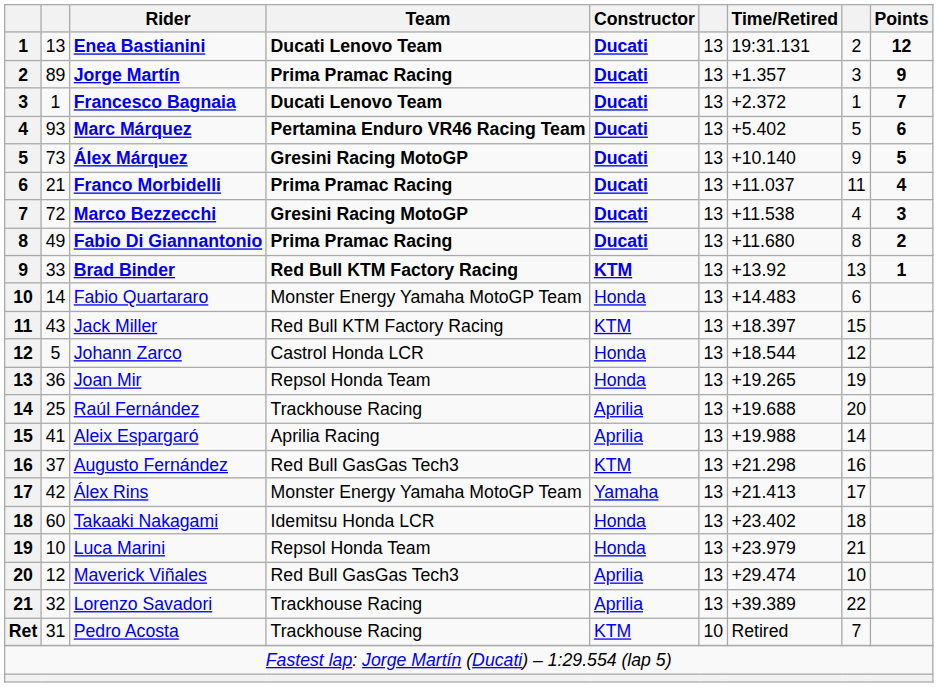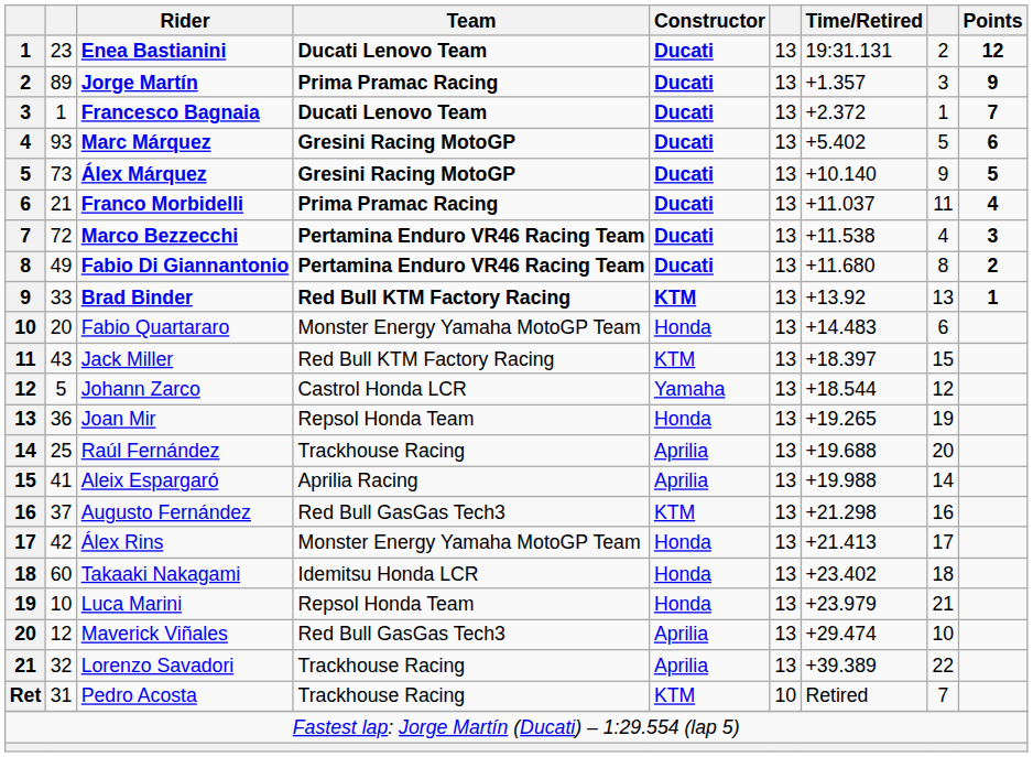Enea Bastianini | column 2: 13 -> 23
Marc Márquez | Team: Pertamina Enduro VR46 Racing Team -> Gresini Racing MotoGP
Marco Bezzecchi | Team: Gresini Racing MotoGP -> Pertamina Enduro VR46 Racing Team
Fabio Di Giannantonio | Team: Prima Pramac Racing -> Pertamina Enduro VR46 Racing Team
Fabio Quartararo | column 2: 14 -> 20
Johann Zarco | Constructor: Honda -> Yamaha
Álex Rins | Constructor: Yamaha -> Honda
